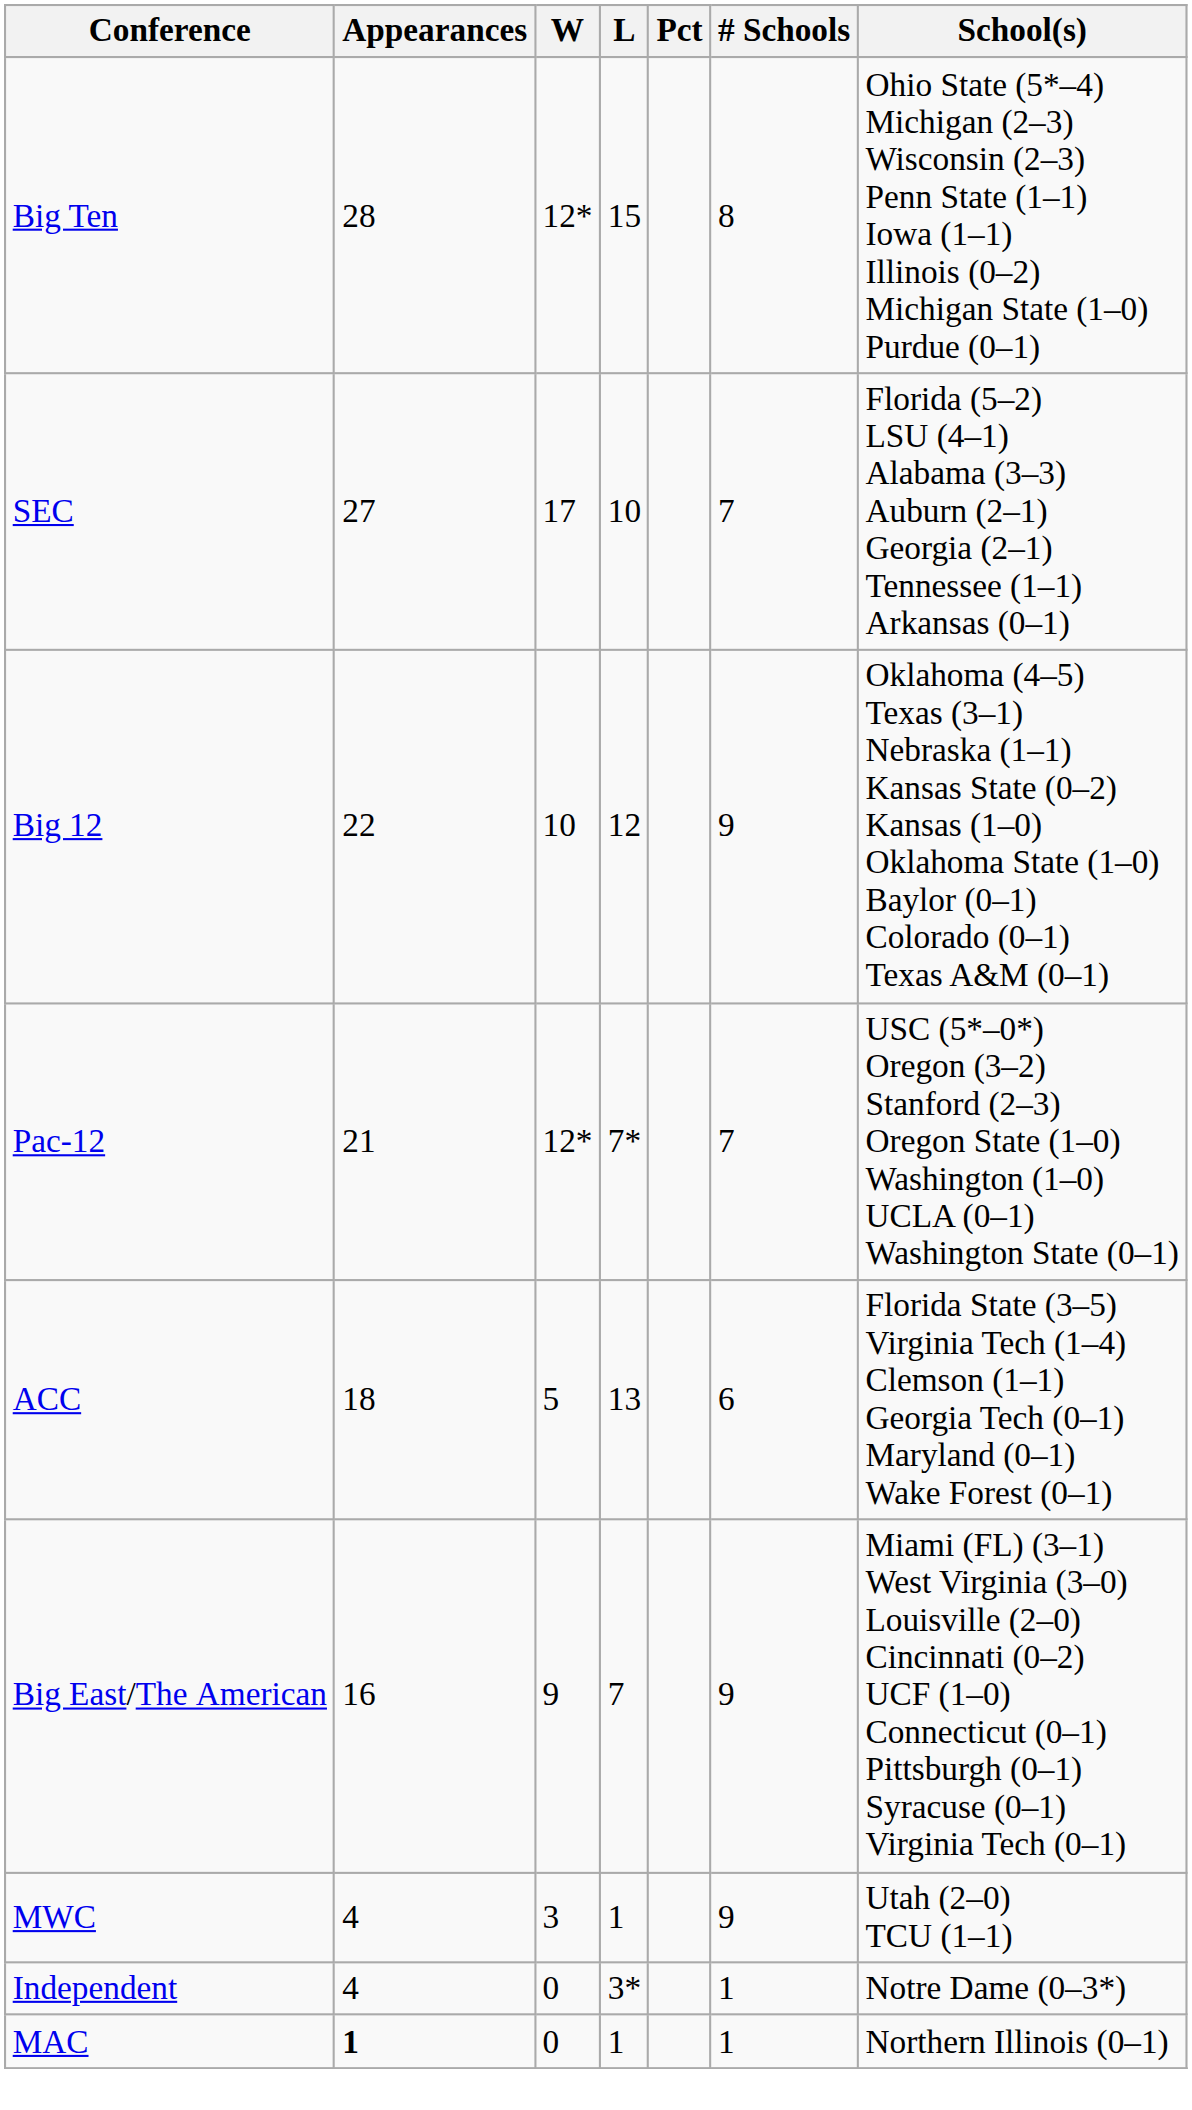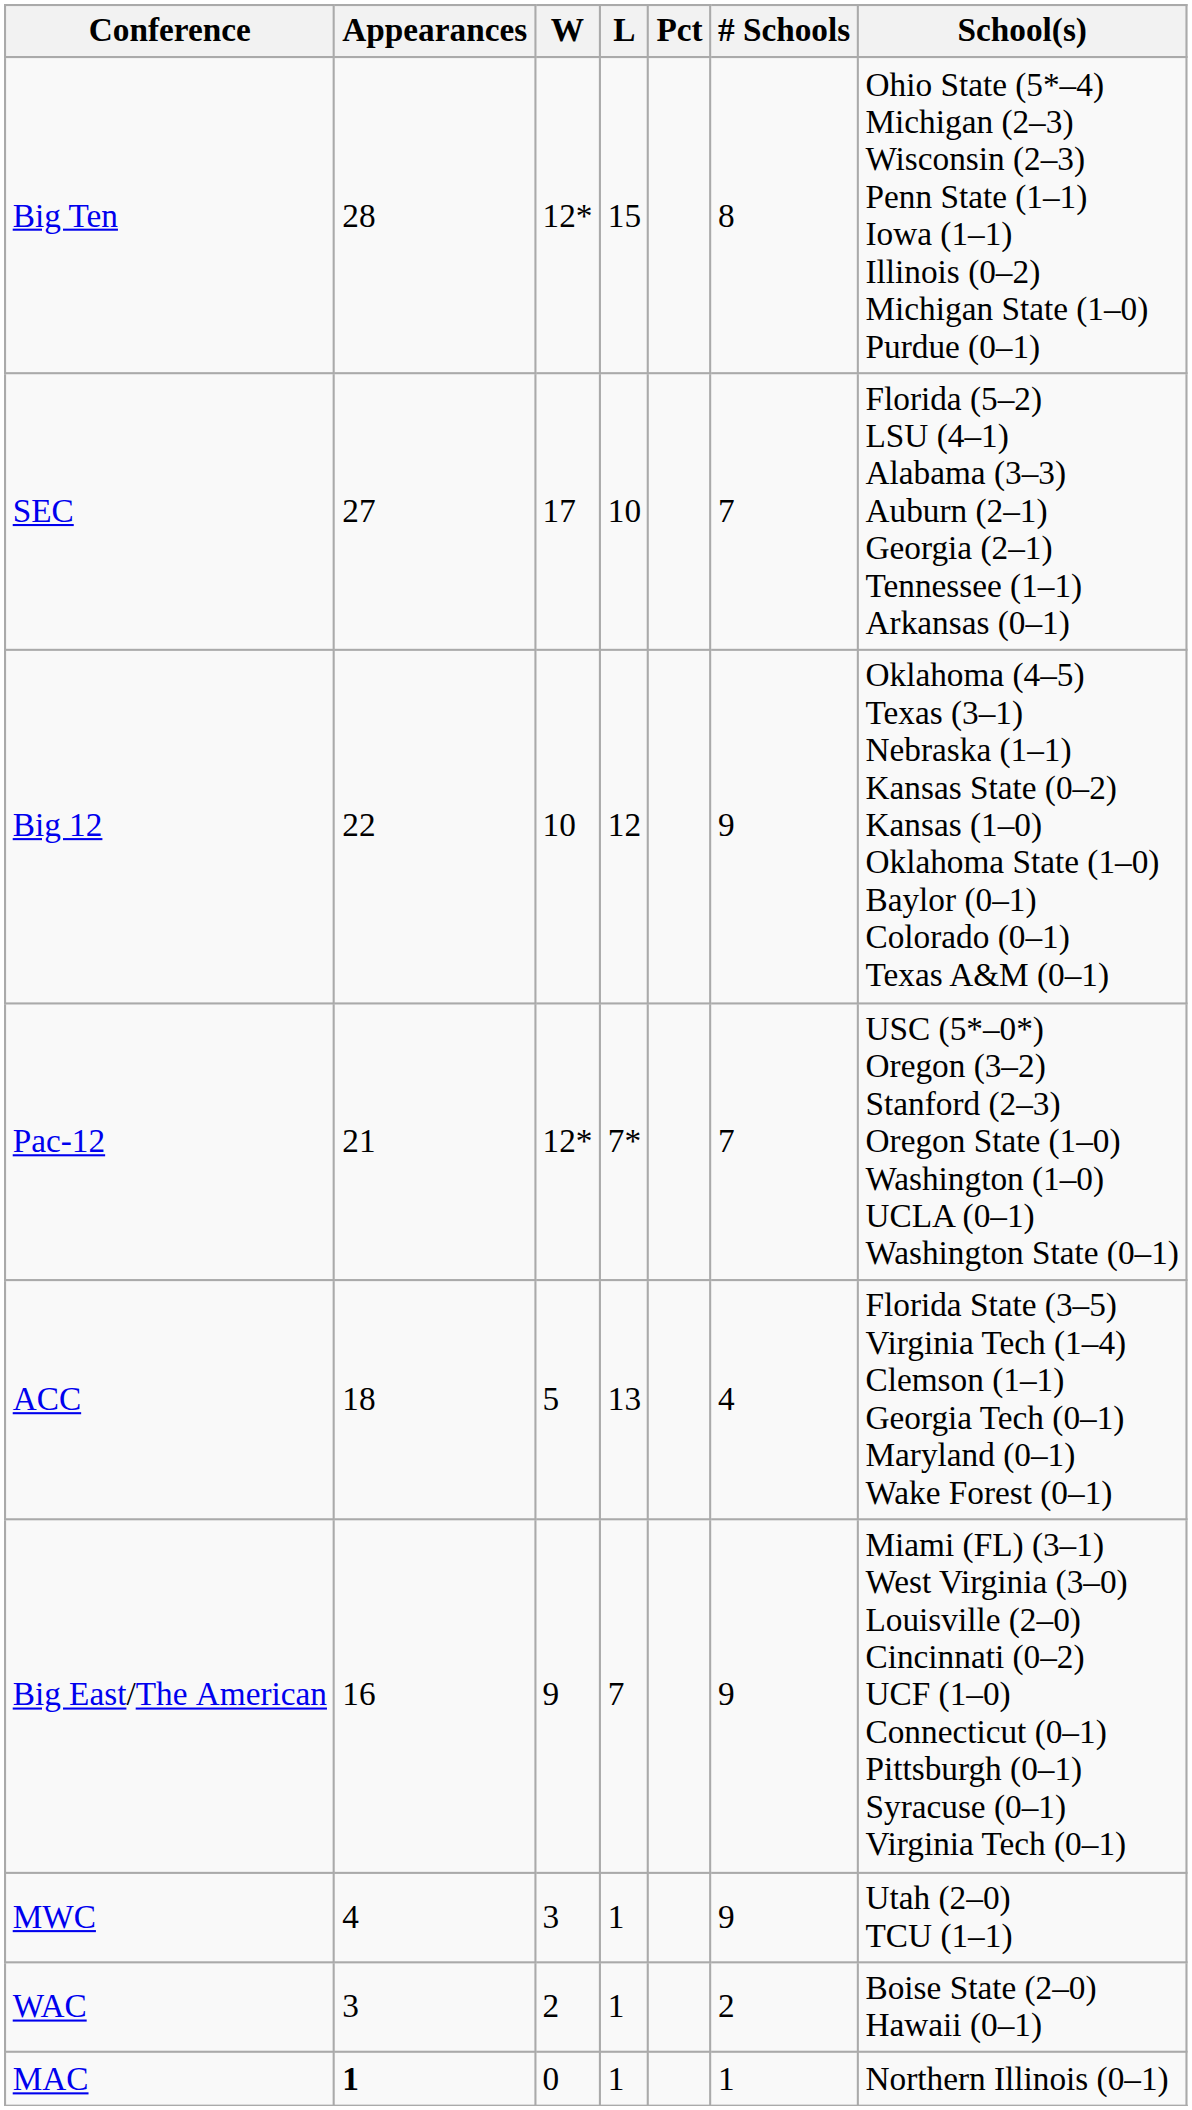ACC | # Schools: 6 -> 4
- row: Independent | 4 | 0 | 3* | 1 | Notre Dame (0–3*)
+ row: WAC | 3 | 2 | 1 | 2 | Boise State (2–0) Hawaii (0–1)
